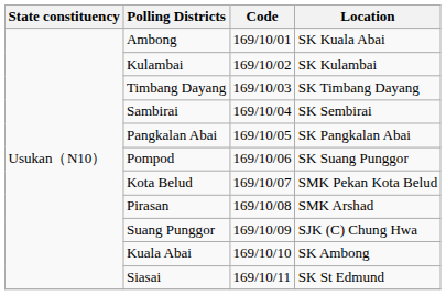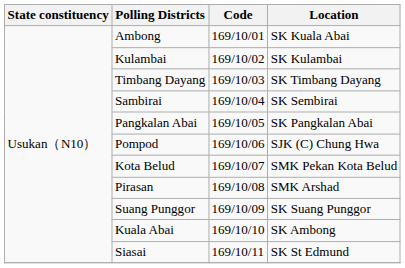Pompod | Location: SK Suang Punggor -> SJK (C) Chung Hwa
Suang Punggor | Location: SJK (C) Chung Hwa -> SK Suang Punggor
